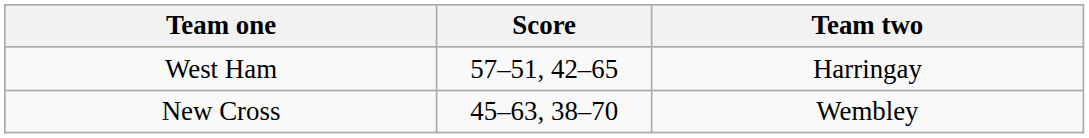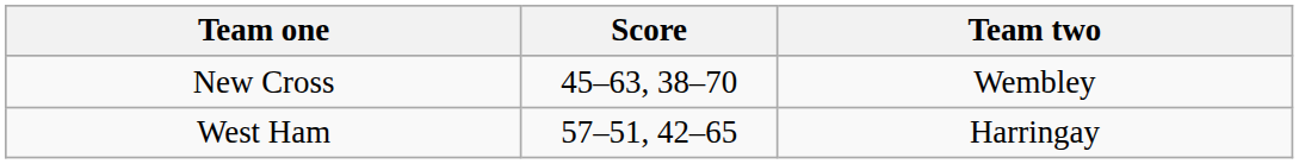rows swapped: West Ham <-> New Cross
